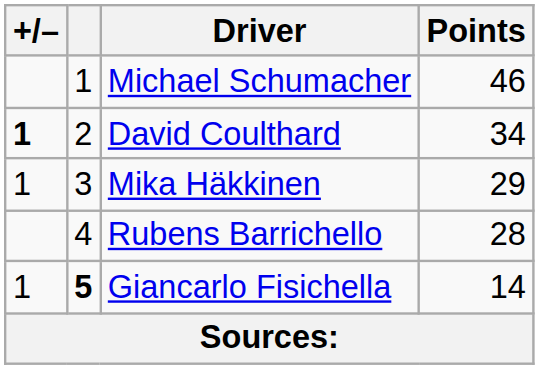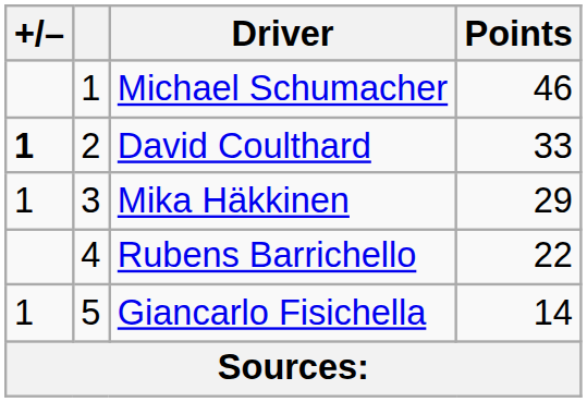David Coulthard | Points: 34 -> 33
Rubens Barrichello | Points: 28 -> 22
Giancarlo Fisichella | column 2: bold -> normal
